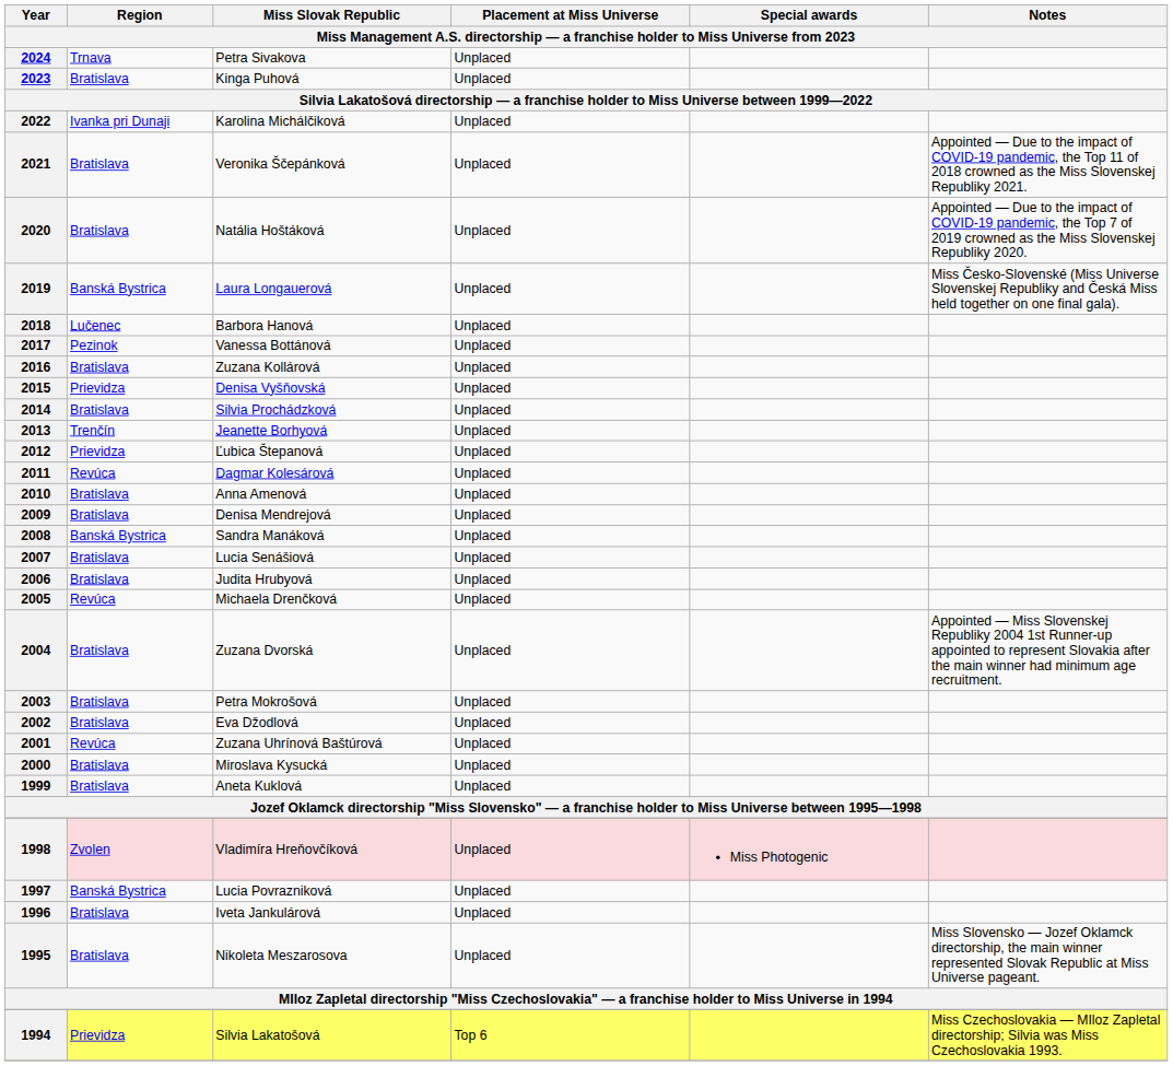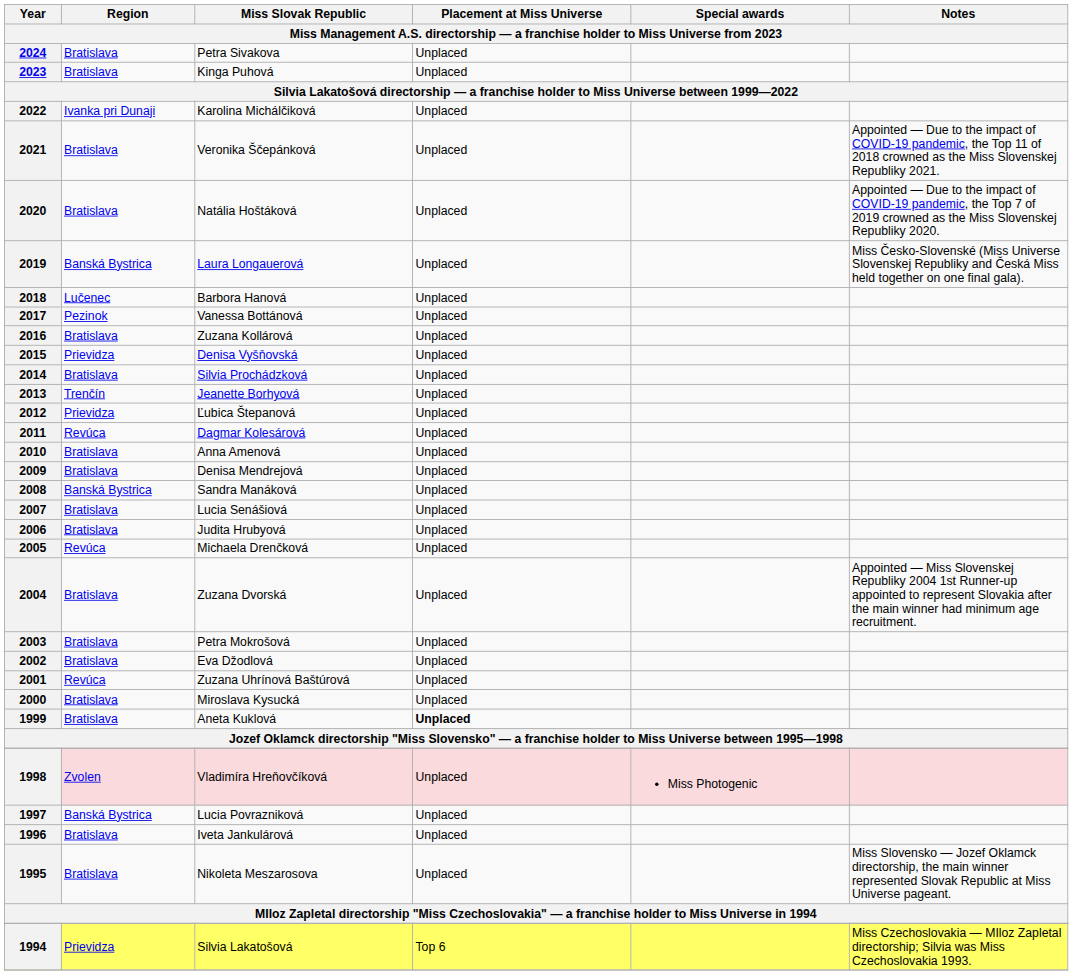2024 | Region: Trnava -> Bratislava
1999 | Placement at Miss Universe: normal -> bold
